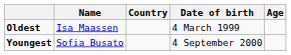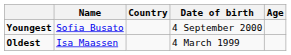rows swapped: Youngest <-> Oldest
